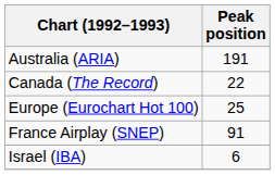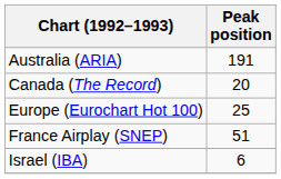Canada (The Record) | Peak position: 22 -> 20
France Airplay (SNEP) | Peak position: 91 -> 51
